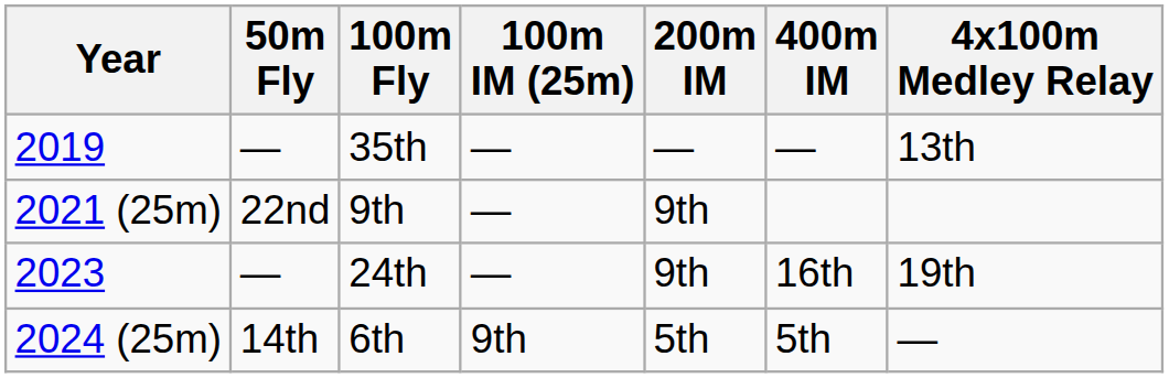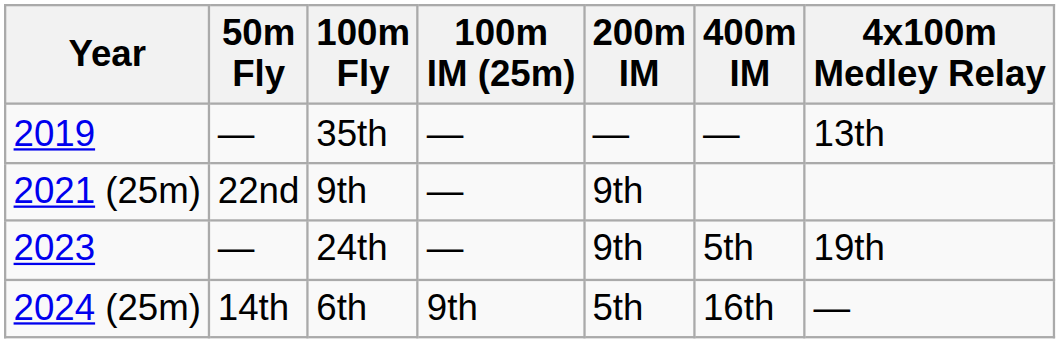24th | 400m IM: 16th -> 5th
6th | 400m IM: 5th -> 16th
